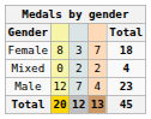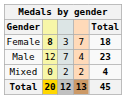Female | column 2: normal -> bold
rows swapped: Male <-> Mixed
